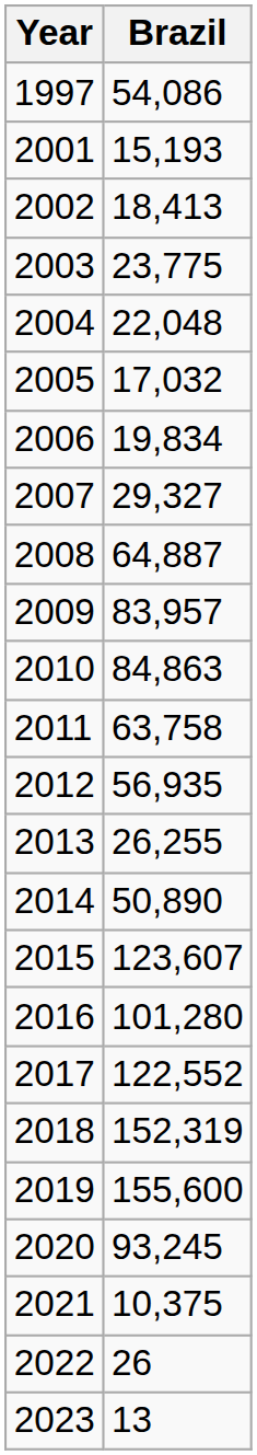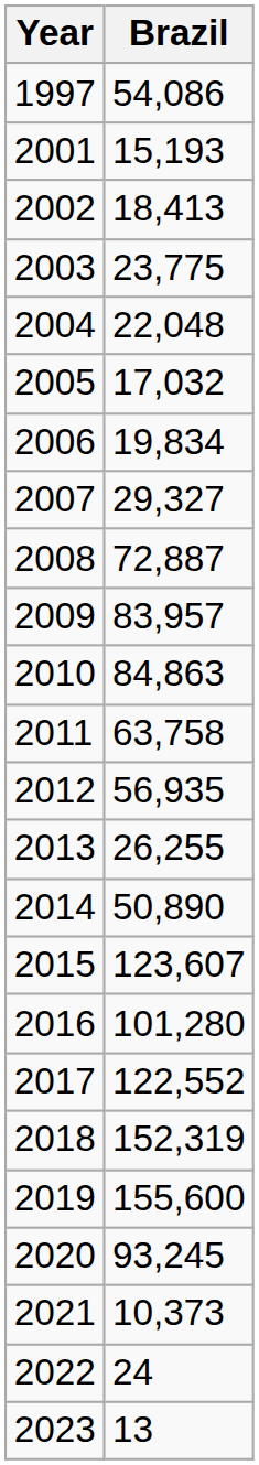2008 | Brazil: 64,887 -> 72,887
2021 | Brazil: 10,375 -> 10,373
2022 | Brazil: 26 -> 24
